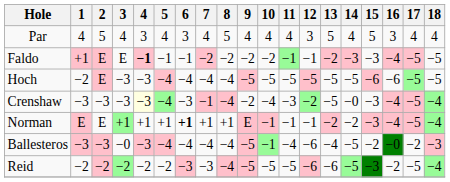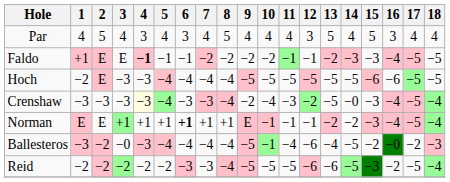Crenshaw | 7: −1 -> −3
Ballesteros | 2: −3 -> −2
